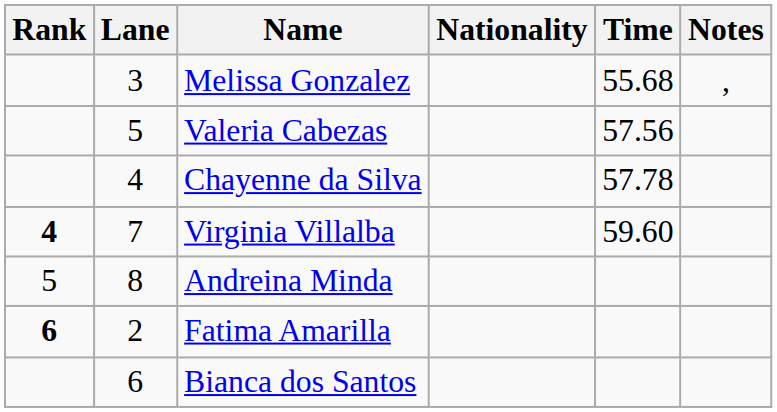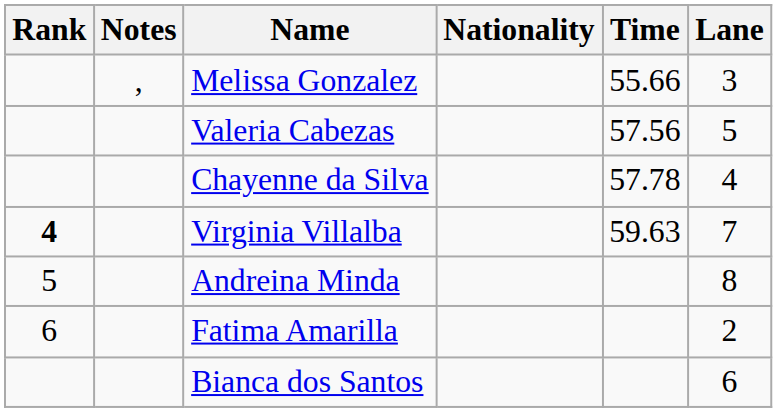columns swapped: Lane <-> Notes
Melissa Gonzalez | Time: 55.68 -> 55.66
Virginia Villalba | Time: 59.60 -> 59.63
Fatima Amarilla | Rank: bold -> normal
